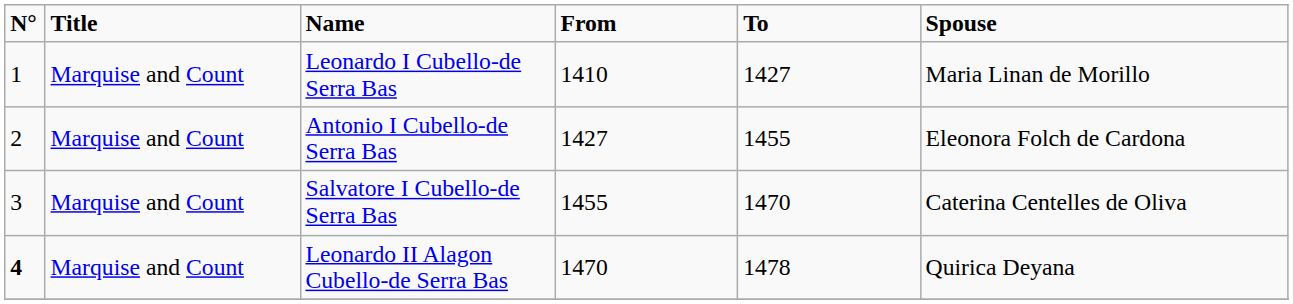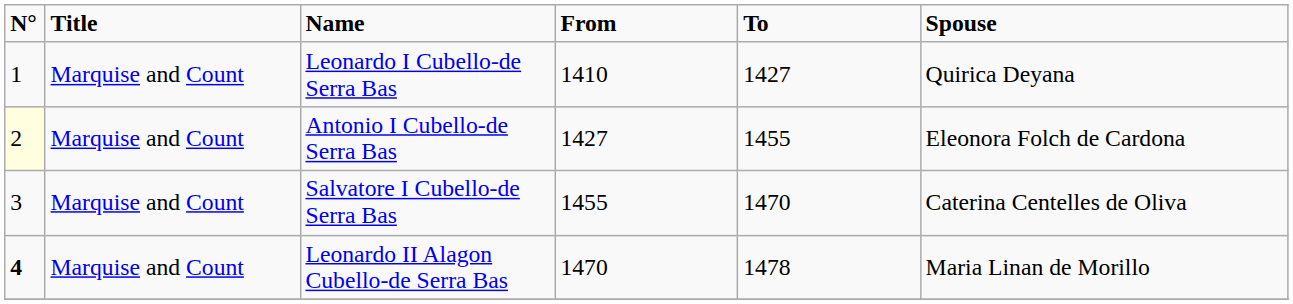Leonardo I Cubello-de Serra Bas | Spouse: Maria Linan de Morillo -> Quirica Deyana
Antonio I Cubello-de Serra Bas | N°: no background -> lightyellow background
Leonardo II Alagon Cubello-de Serra Bas | Spouse: Quirica Deyana -> Maria Linan de Morillo
